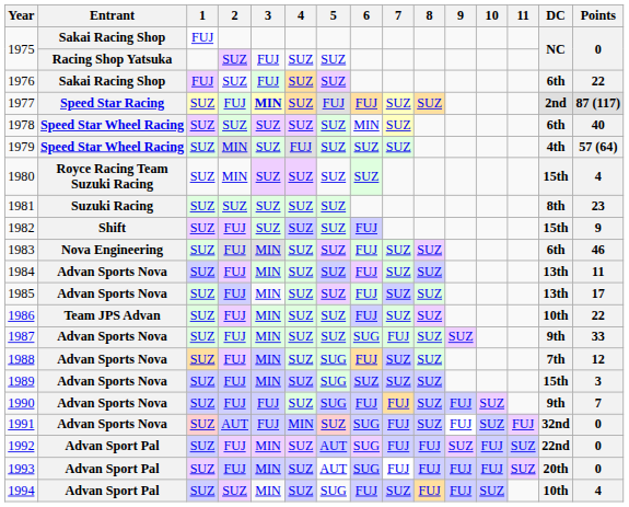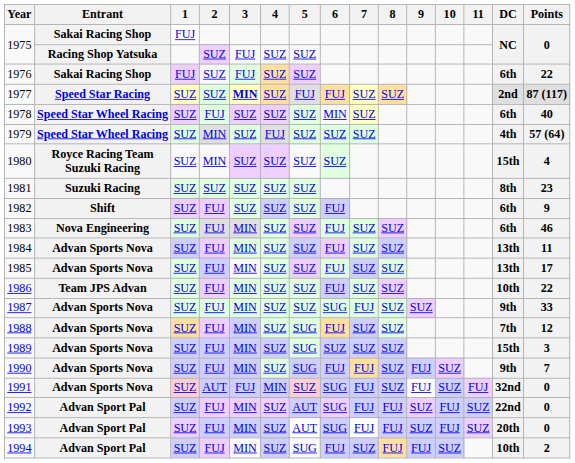1977 | 2: FUJ -> SUZ
1978 | 2: SUZ -> FUJ
1982 | DC: 15th -> 6th
1990 | 3: FUJ -> MIN
1993 | 9: FUJ -> SUZ
1994 | 2: SUZ -> FUJ
1994 | Points: 4 -> 2
